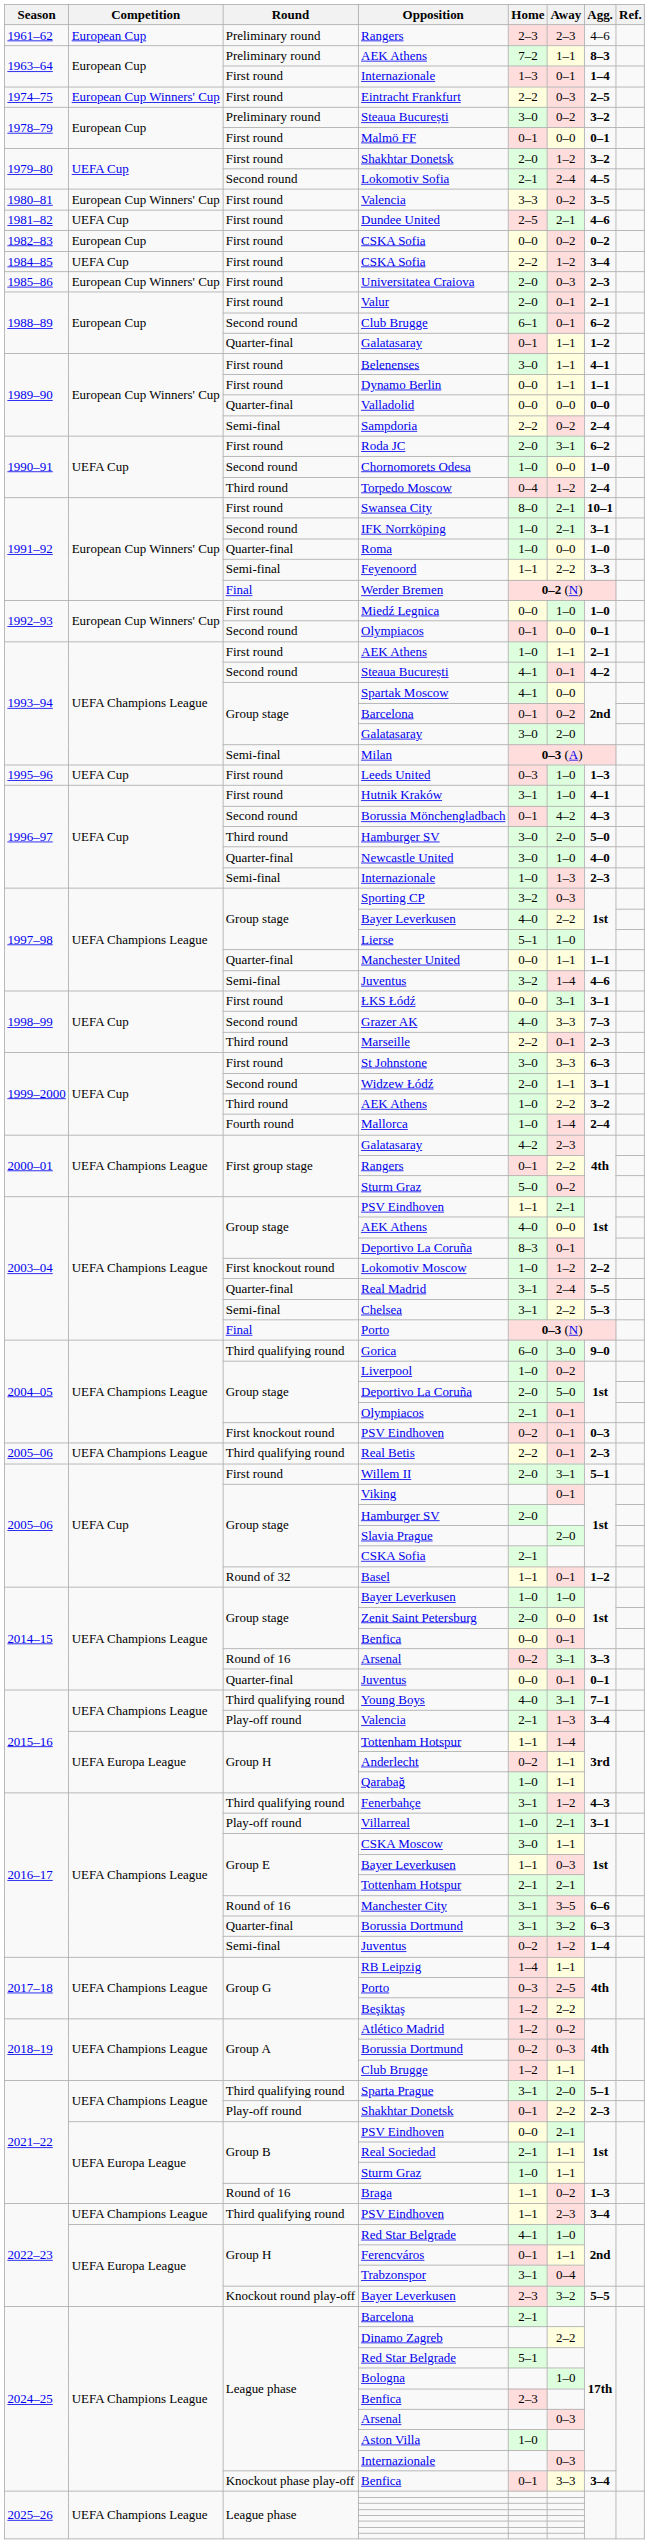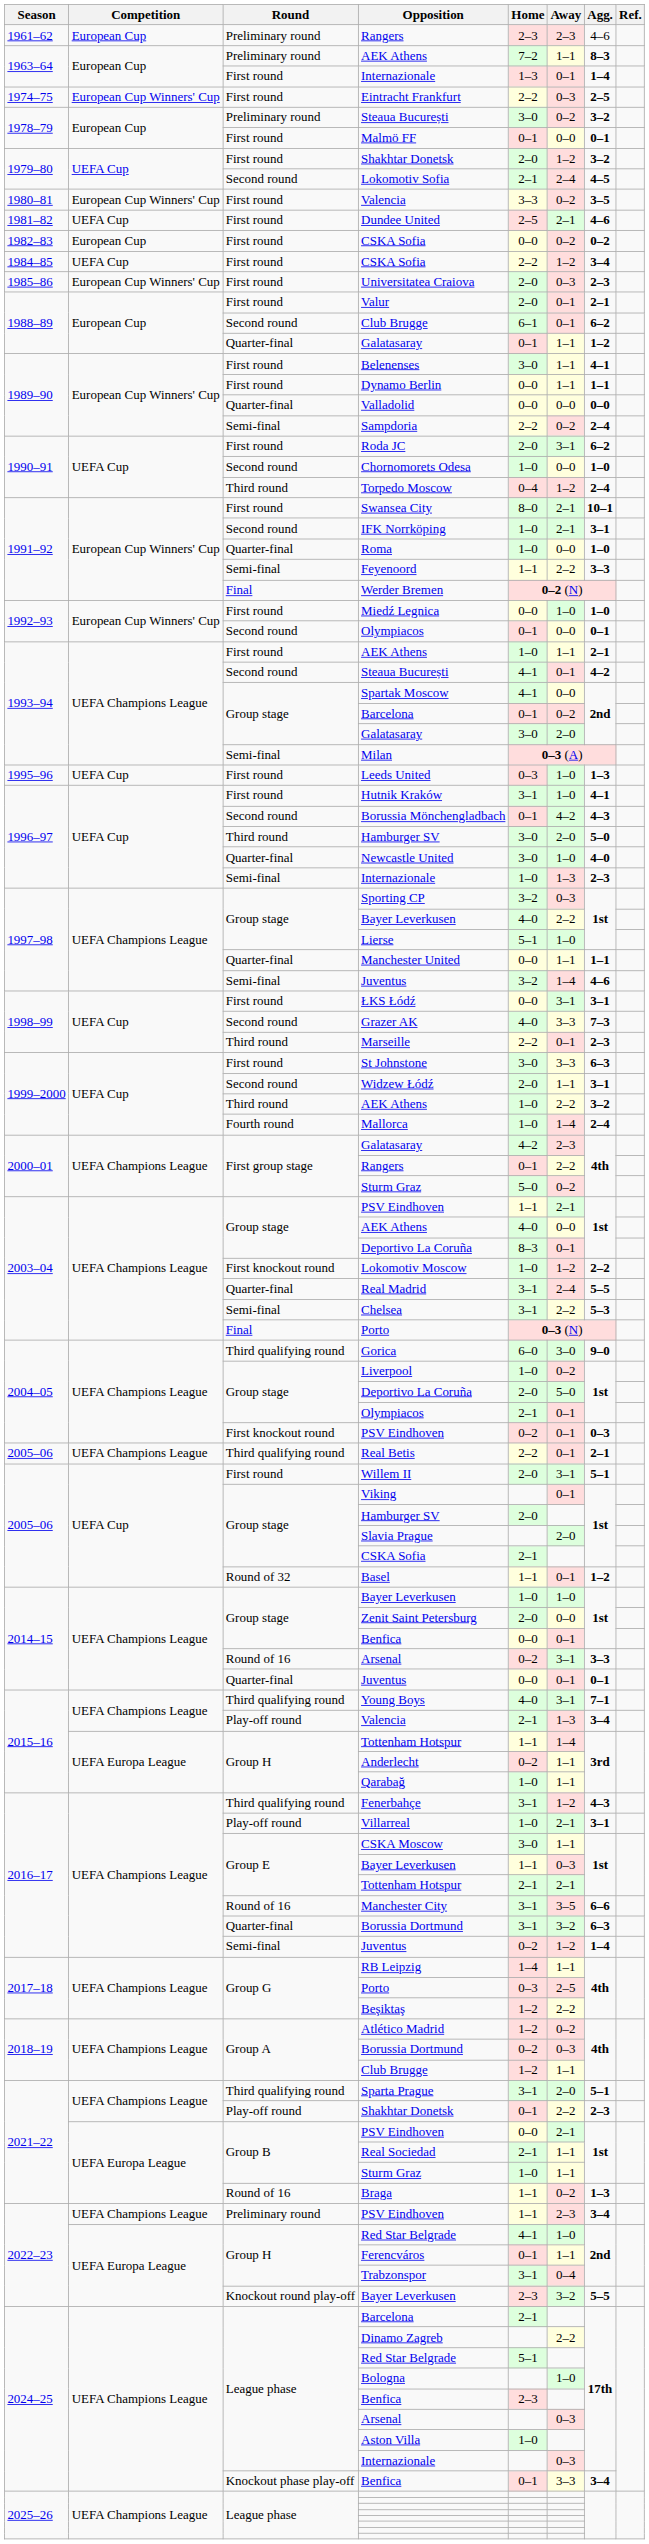Real Betis | Agg.: 2–3 -> 2–1
2022–23 / PSV Eindhoven | Round: Third qualifying round -> Preliminary round
